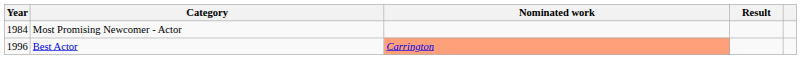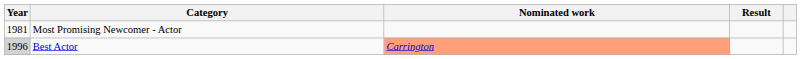Most Promising Newcomer - Actor | Year: 1984 -> 1981
Best Actor | Year: no background -> lightgrey background
